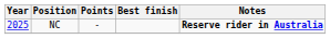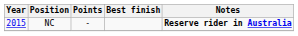NC | Year: 2025 -> 2015
